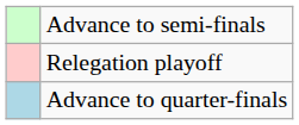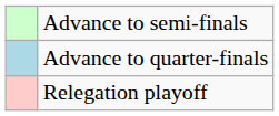rows swapped: Advance to quarter-finals <-> Relegation playoff
